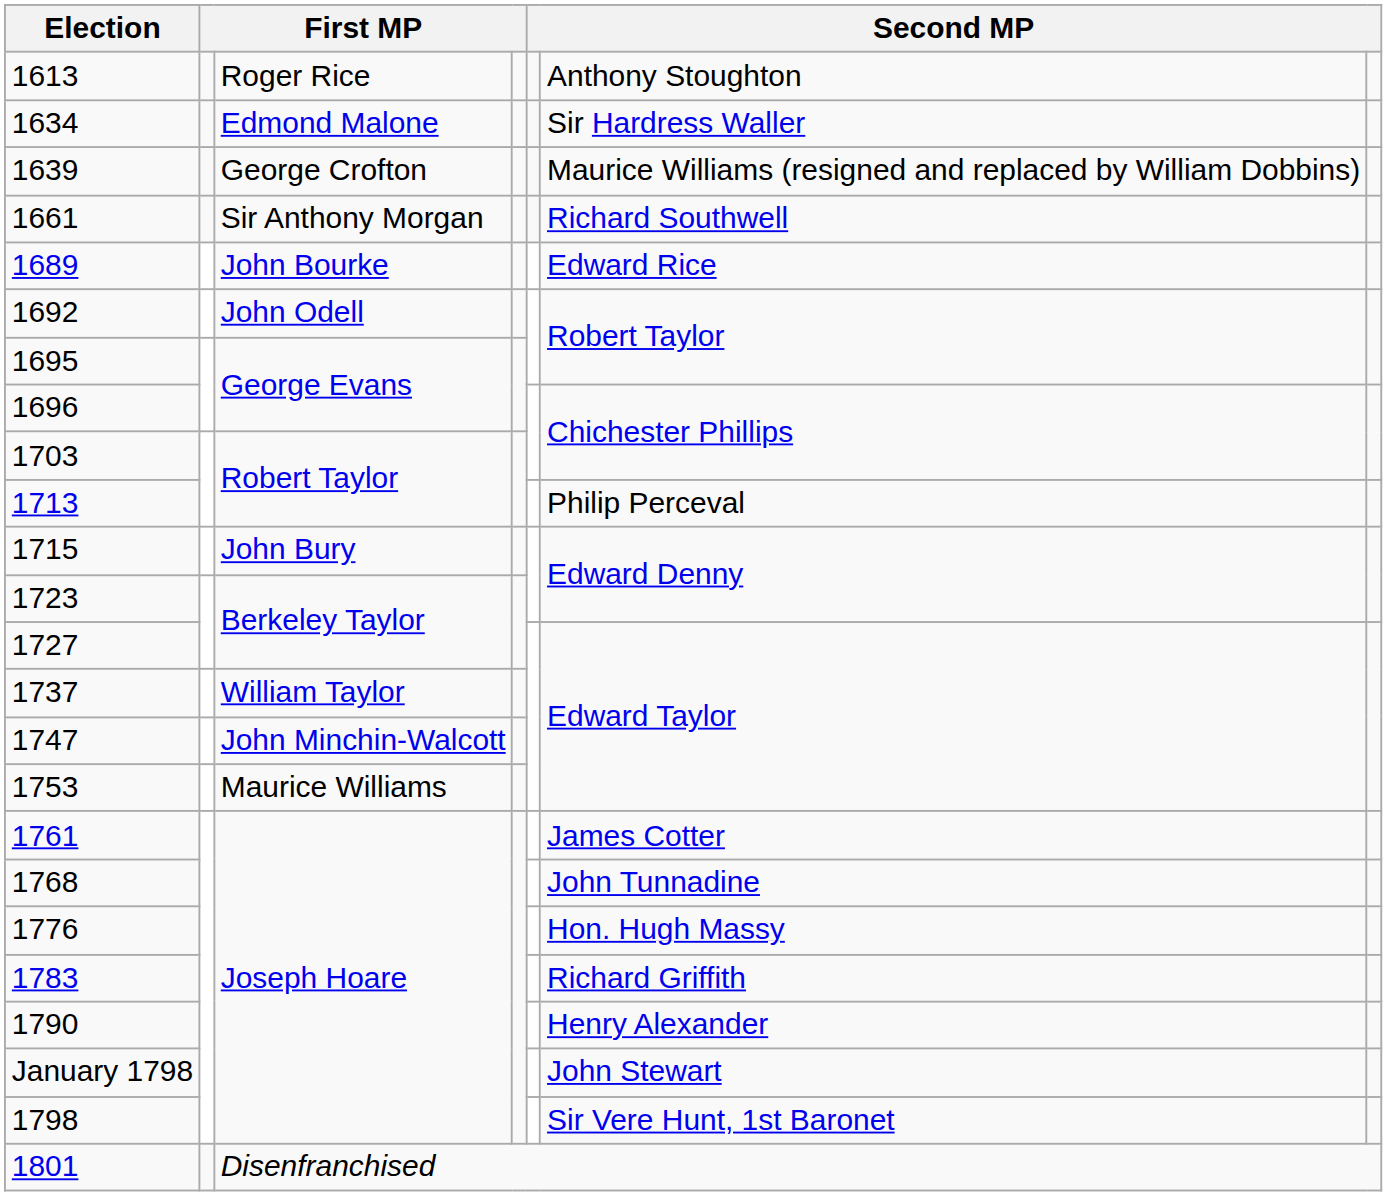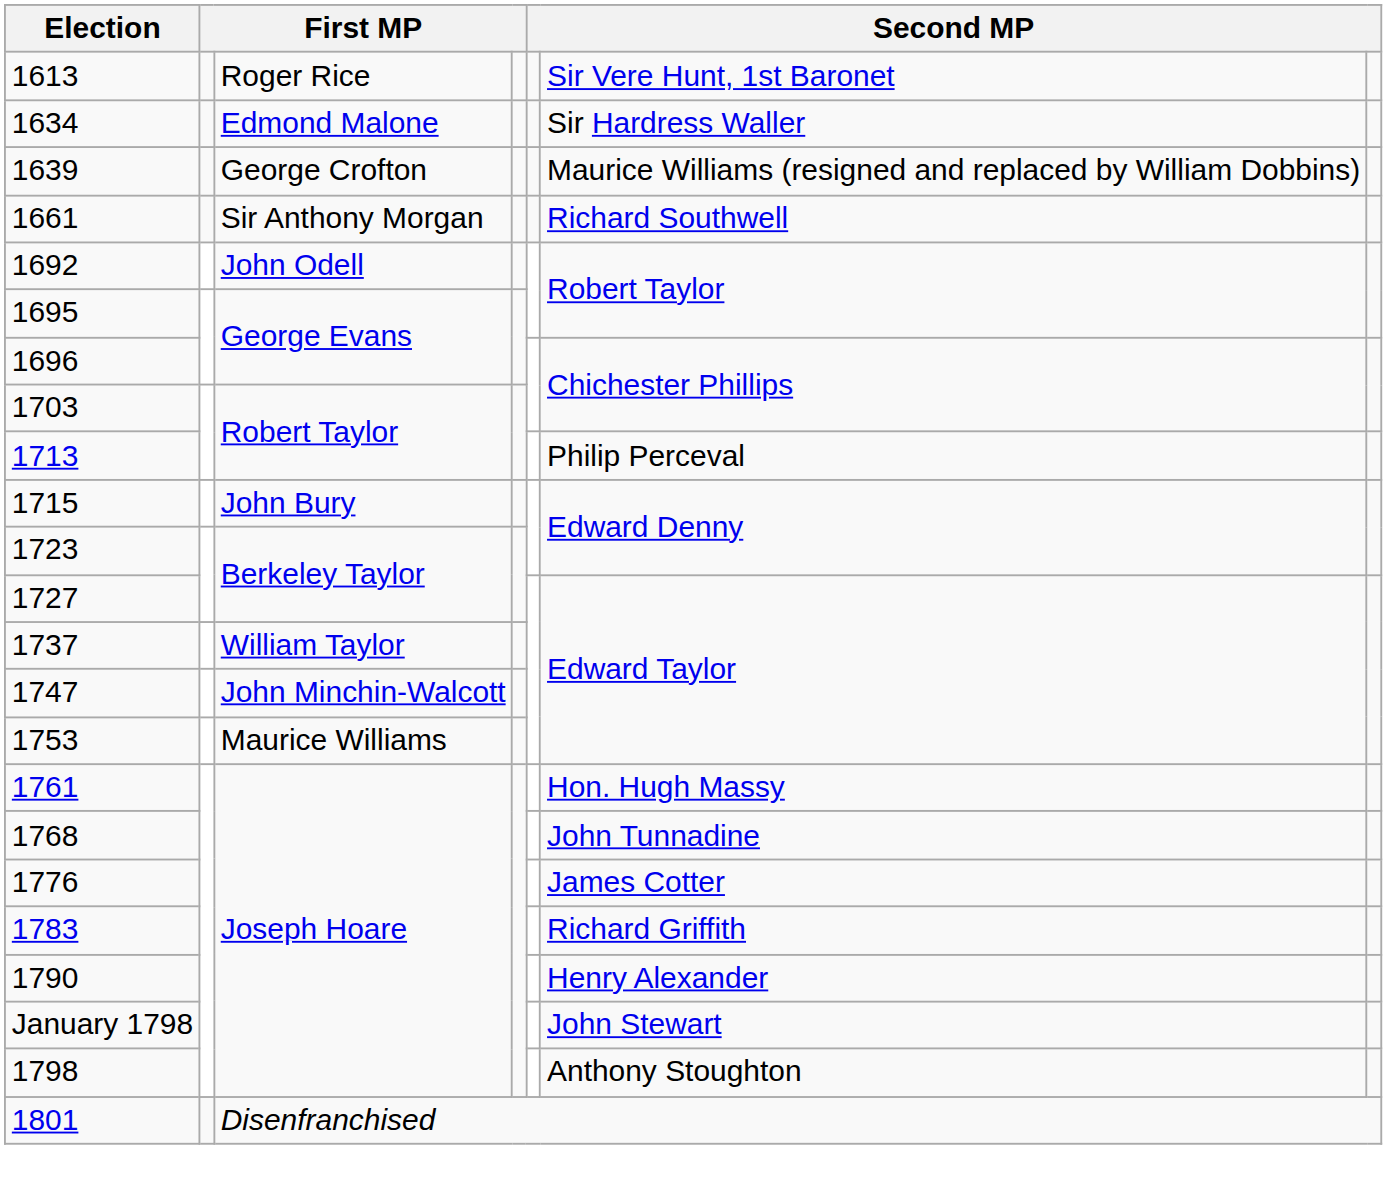1613 | column 6: Anthony Stoughton -> Sir Vere Hunt, 1st Baronet
- row: 1689 | John Bourke | Edward Rice
1761 | column 6: James Cotter -> Hon. Hugh Massy
1776 | column 6: Hon. Hugh Massy -> James Cotter
1798 | column 6: Sir Vere Hunt, 1st Baronet -> Anthony Stoughton
